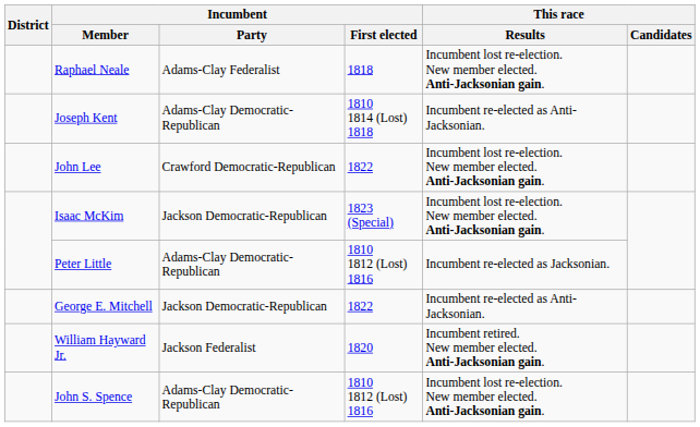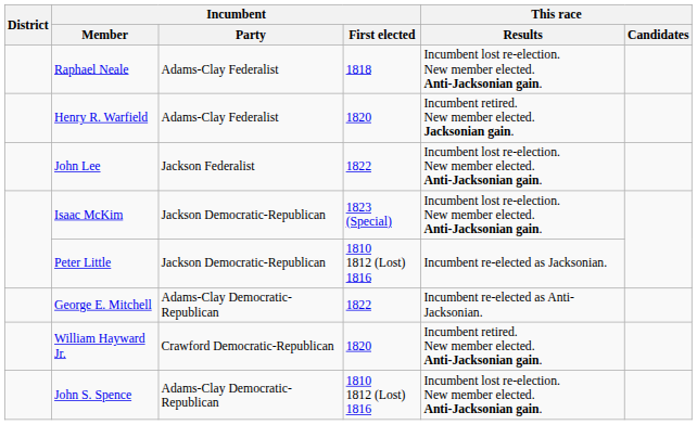- row: Joseph Kent | Adams-Clay Democratic-Republican | 1810 1814 (Lost) 1818 | Incumbent re-elected as Anti-Jacksonian.
+ row: Henry R. Warfield | Adams-Clay Federalist | 1820 | Incumbent retired. New member elected. Jacksonian gain.
John Lee | Incumbent / Party: Crawford Democratic-Republican -> Jackson Federalist
Peter Little | Incumbent / Party: Adams-Clay Democratic-Republican -> Jackson Democratic-Republican
George E. Mitchell | Incumbent / Party: Jackson Democratic-Republican -> Adams-Clay Democratic-Republican
William Hayward Jr. | Incumbent / Party: Jackson Federalist -> Crawford Democratic-Republican
